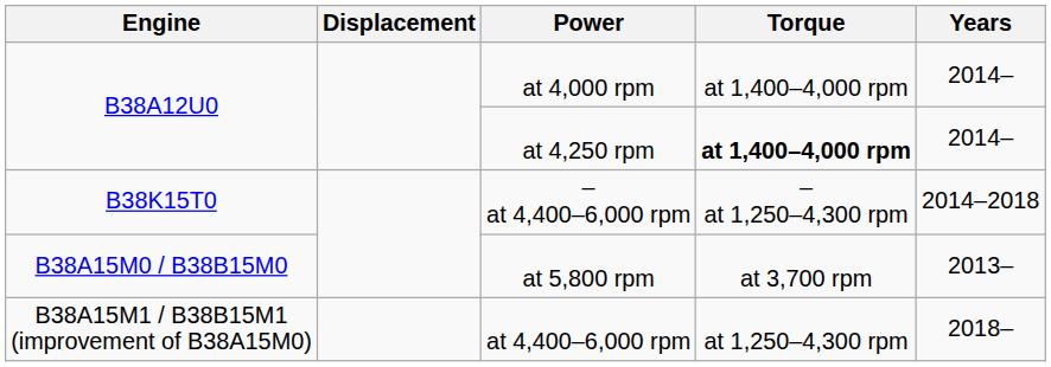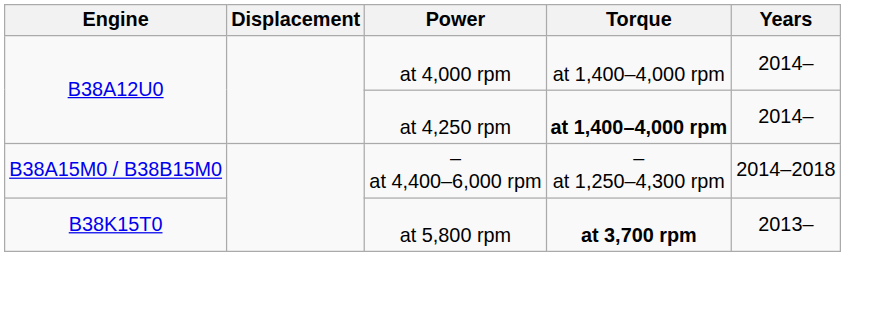– at 4,400–6,000 rpm | Engine: B38K15T0 -> B38A15M0 / B38B15M0
at 5,800 rpm | Engine: B38A15M0 / B38B15M0 -> B38K15T0
at 5,800 rpm | Torque: normal -> bold
- row: B38A15M1 / B38B15M1 (improvement of B38A15M0) | at 4,400–6,000 rpm | at 1,250–4,300 rpm | 2018–
